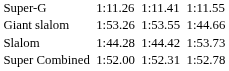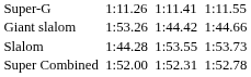Giant slalom | column 5: 1:53.55 -> 1:44.42
Slalom | column 5: 1:44.42 -> 1:53.55
